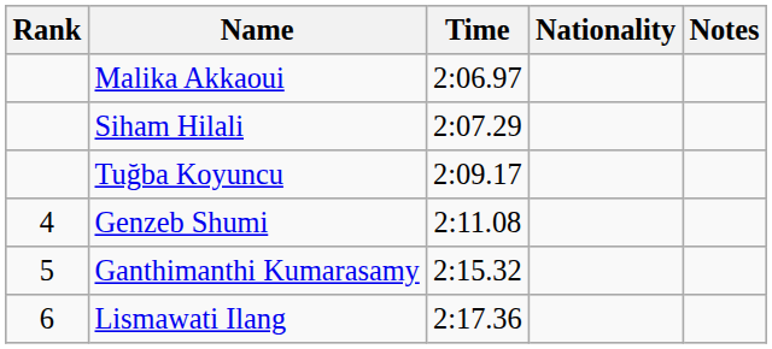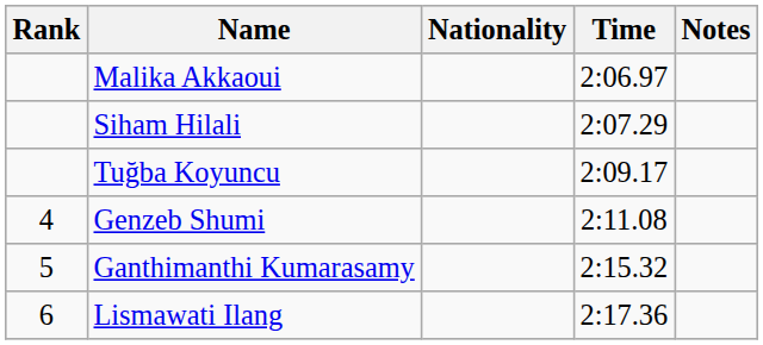columns swapped: Nationality <-> Time
